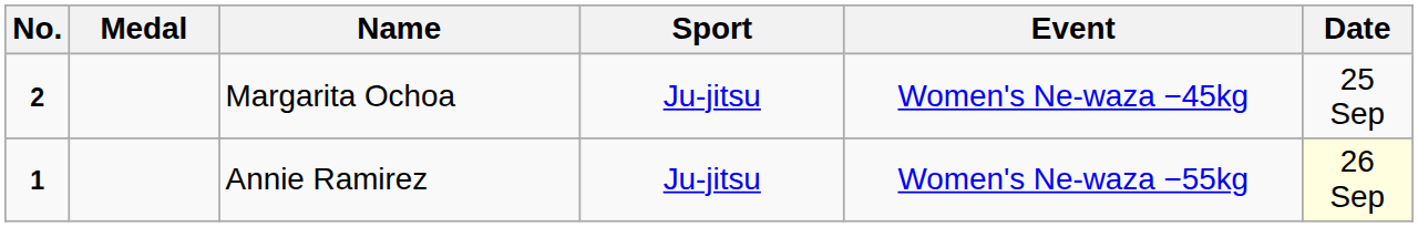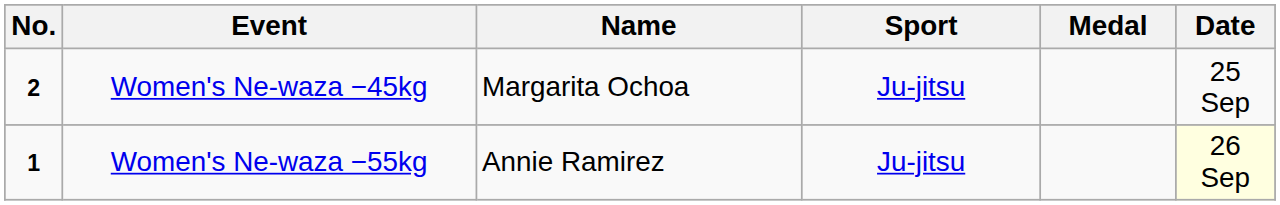columns swapped: Medal <-> Event
